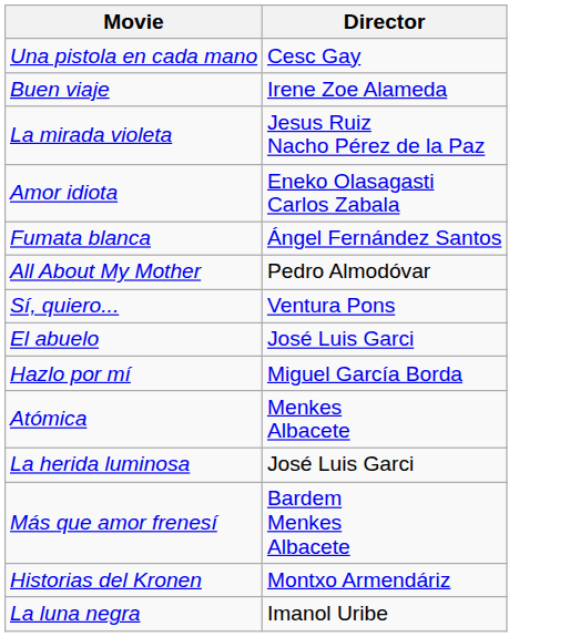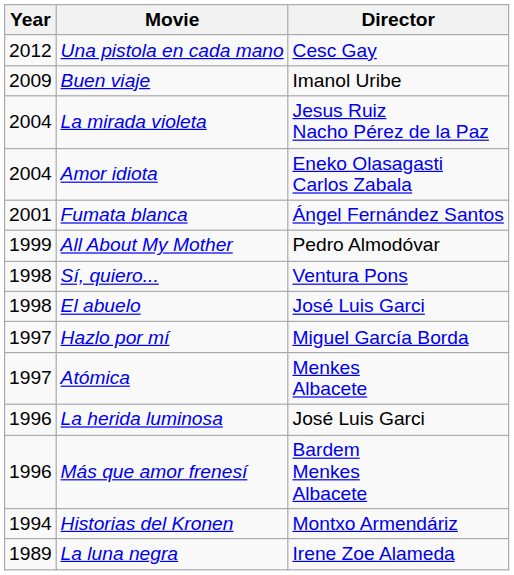+ column: Year | 2012 | 2009 | 2004 | 2004 | 2001 | 1999 | 1998 | 1998 | 1997 | 1997 | 1996 | 1996 | 1994 | 1989
Buen viaje | Director: Irene Zoe Alameda -> Imanol Uribe
La luna negra | Director: Imanol Uribe -> Irene Zoe Alameda
